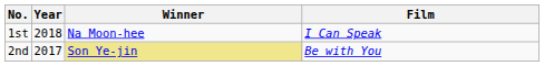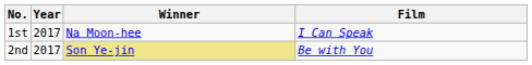1st | Year: 2018 -> 2017
